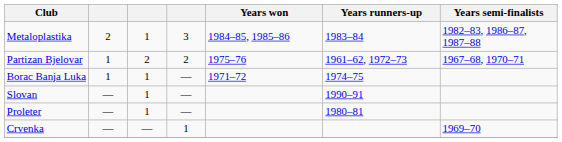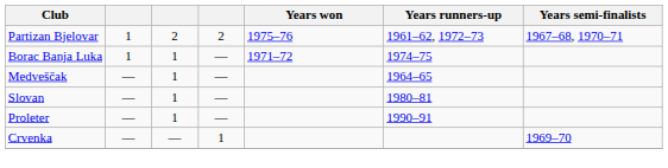- row: Metaloplastika | 2 | 1 | 3 | 1984–85, 1985–86 | 1983–84 | 1982–83, 1986–87, 1987–88
+ row: Medveščak | — | 1 | — | 1964–65
Slovan | Years runners-up: 1990–91 -> 1980–81
Proleter | Years runners-up: 1980–81 -> 1990–91
